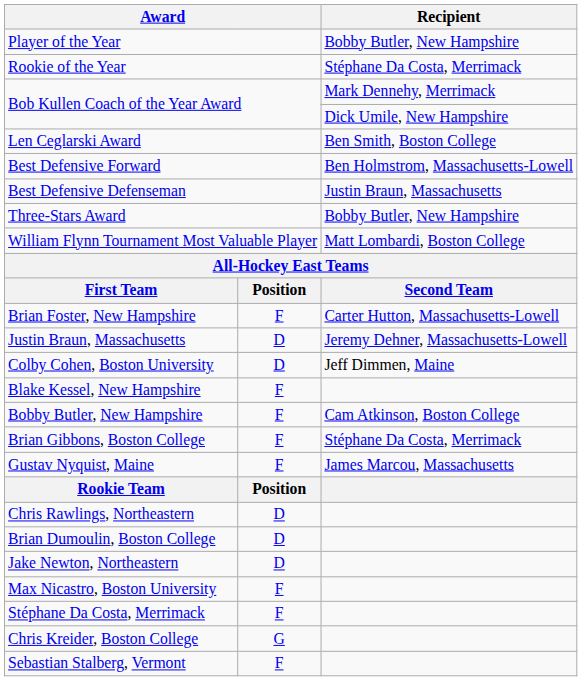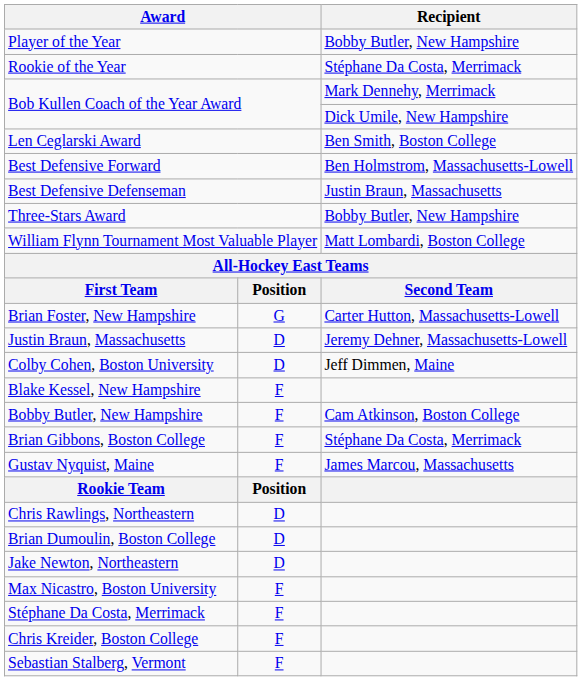Brian Foster, New Hampshire | column 2: F -> G
Chris Kreider, Boston College | column 2: G -> F
